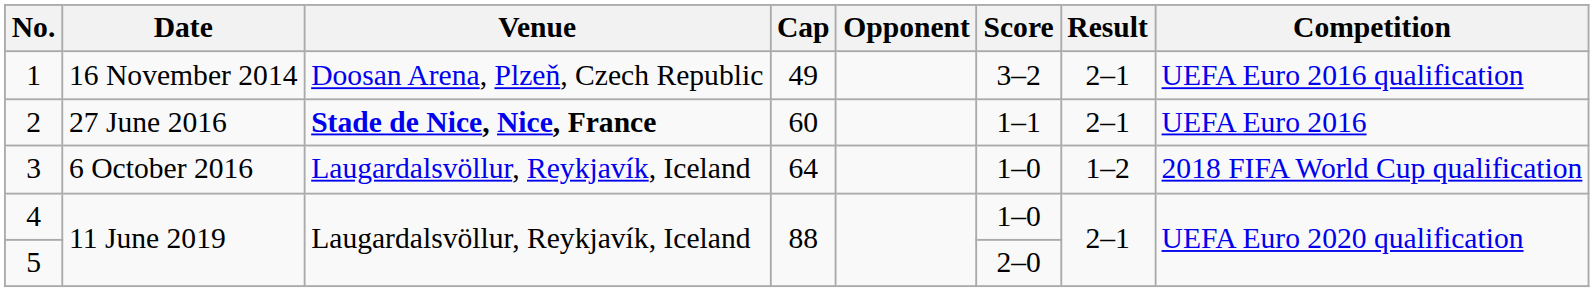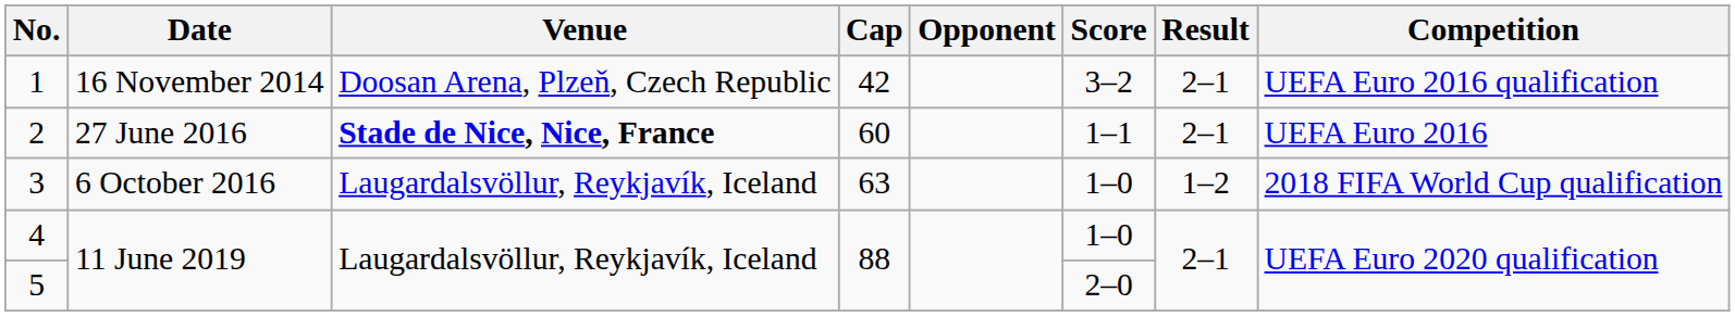1 | Cap: 49 -> 42
3 | Cap: 64 -> 63
